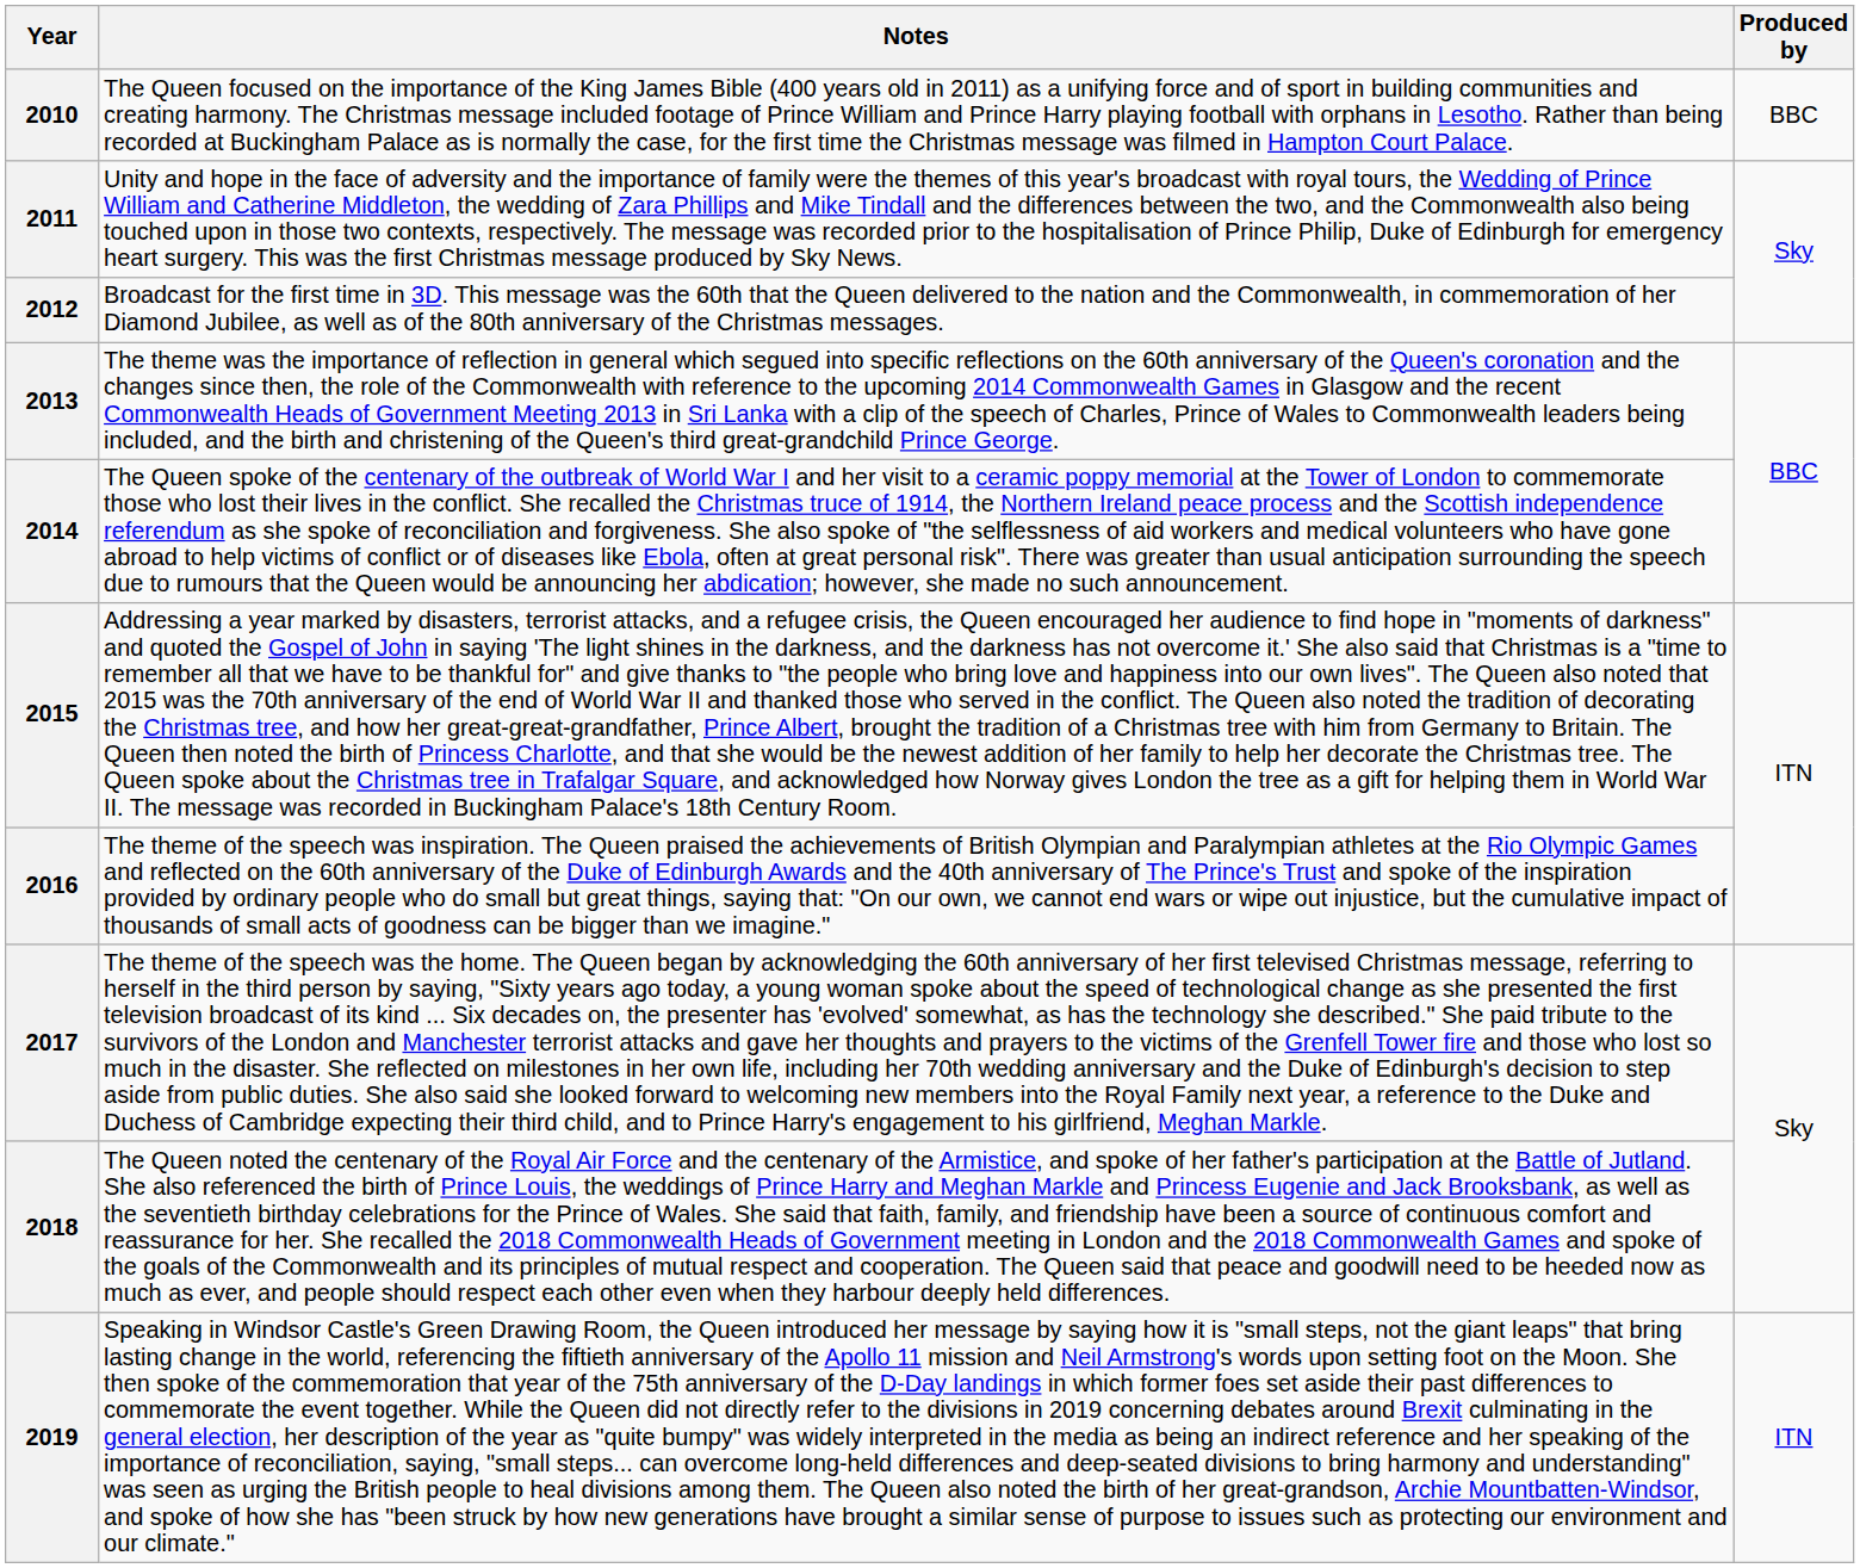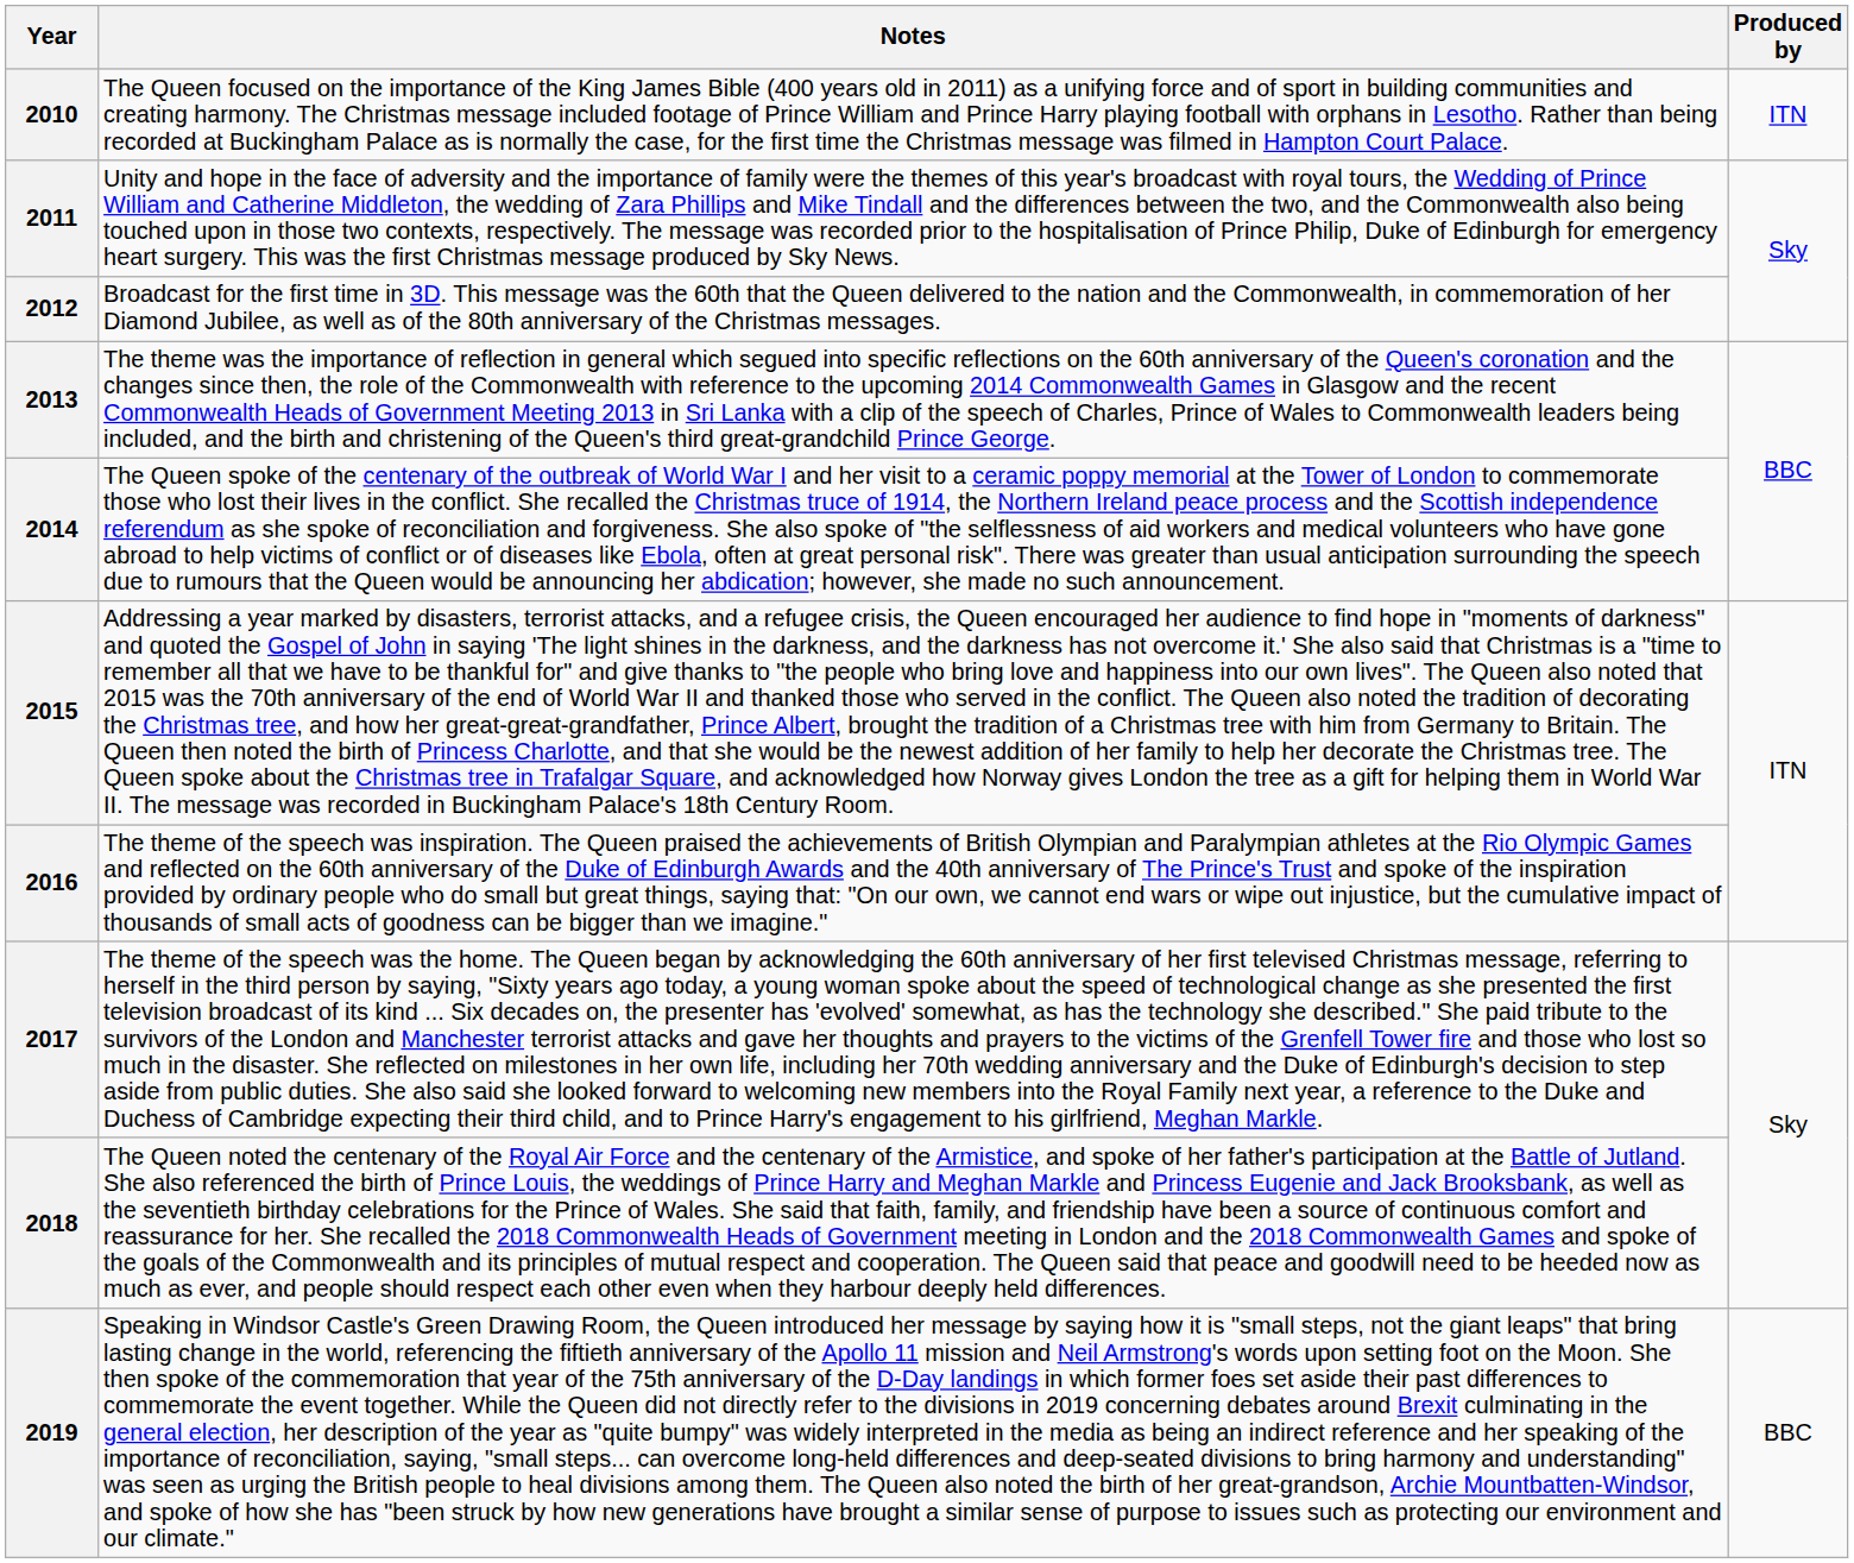2010 | Produced by: BBC -> ITN
2019 | Produced by: ITN -> BBC
